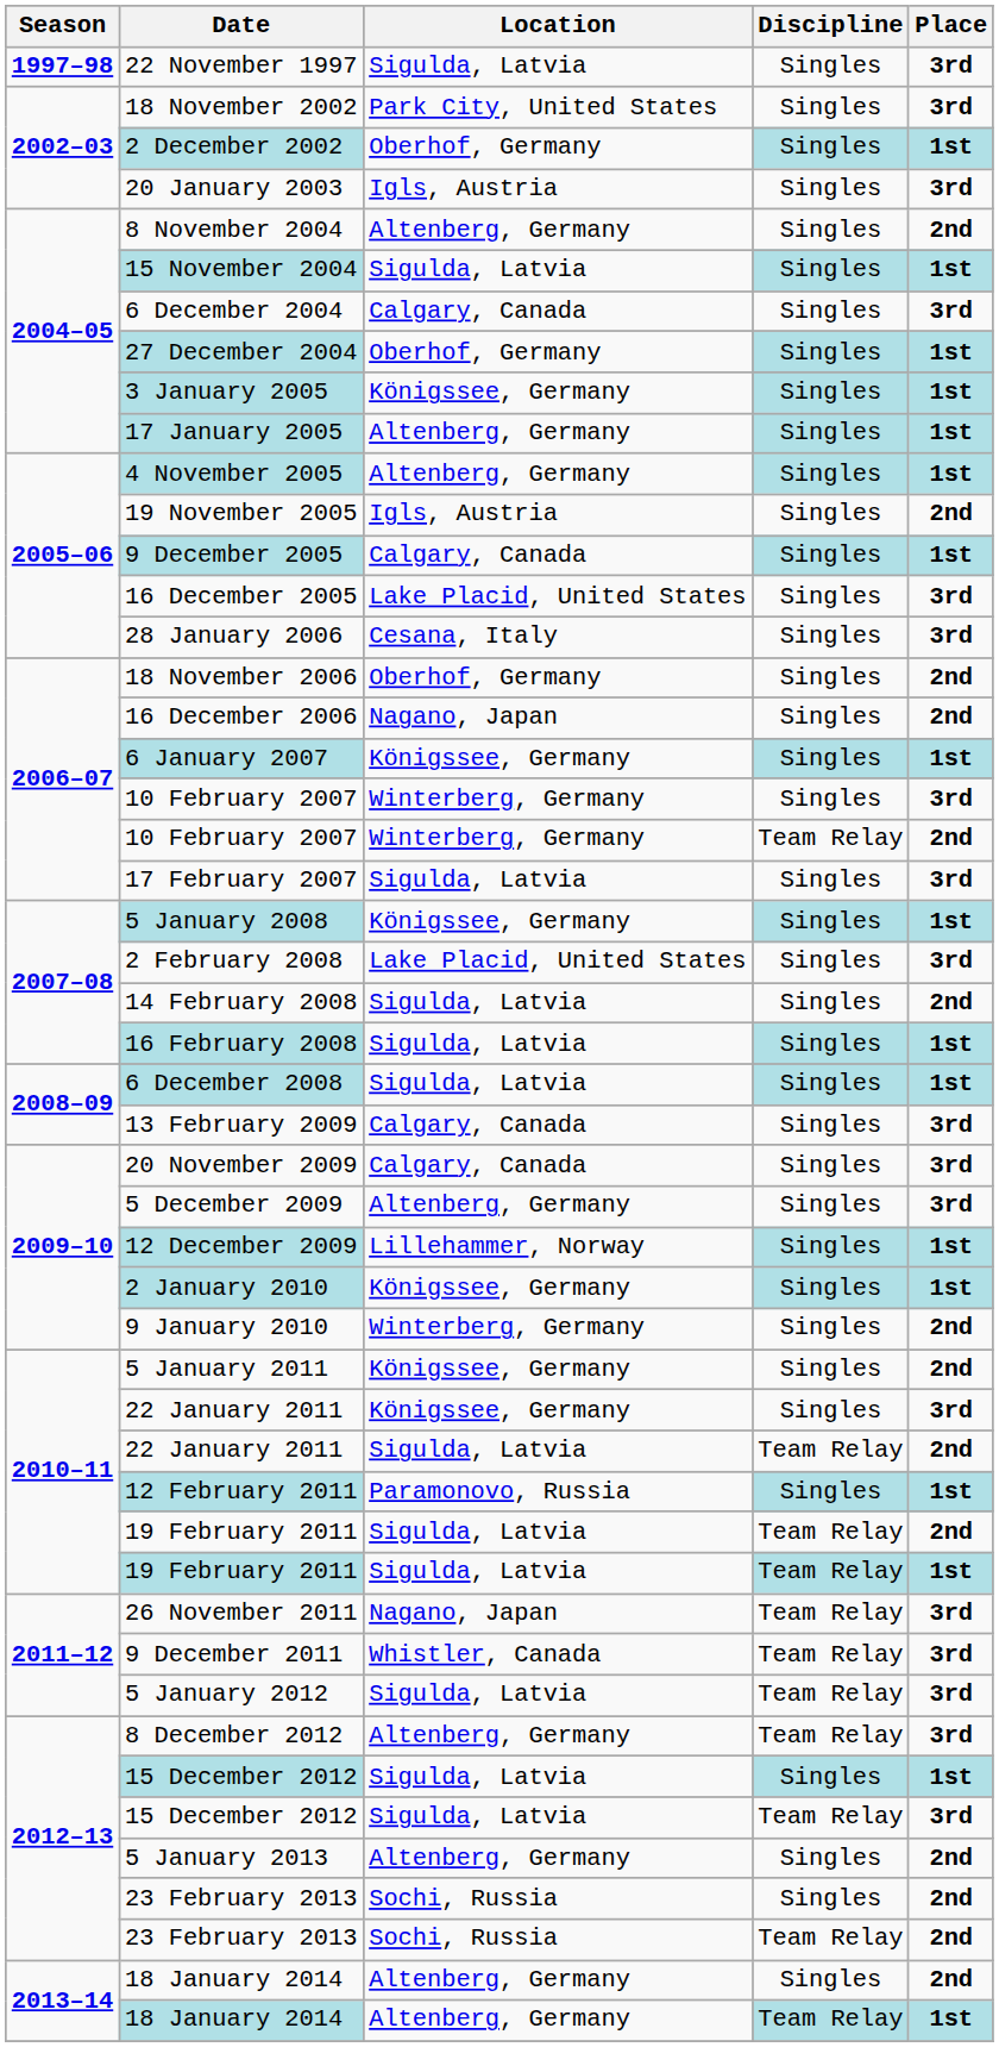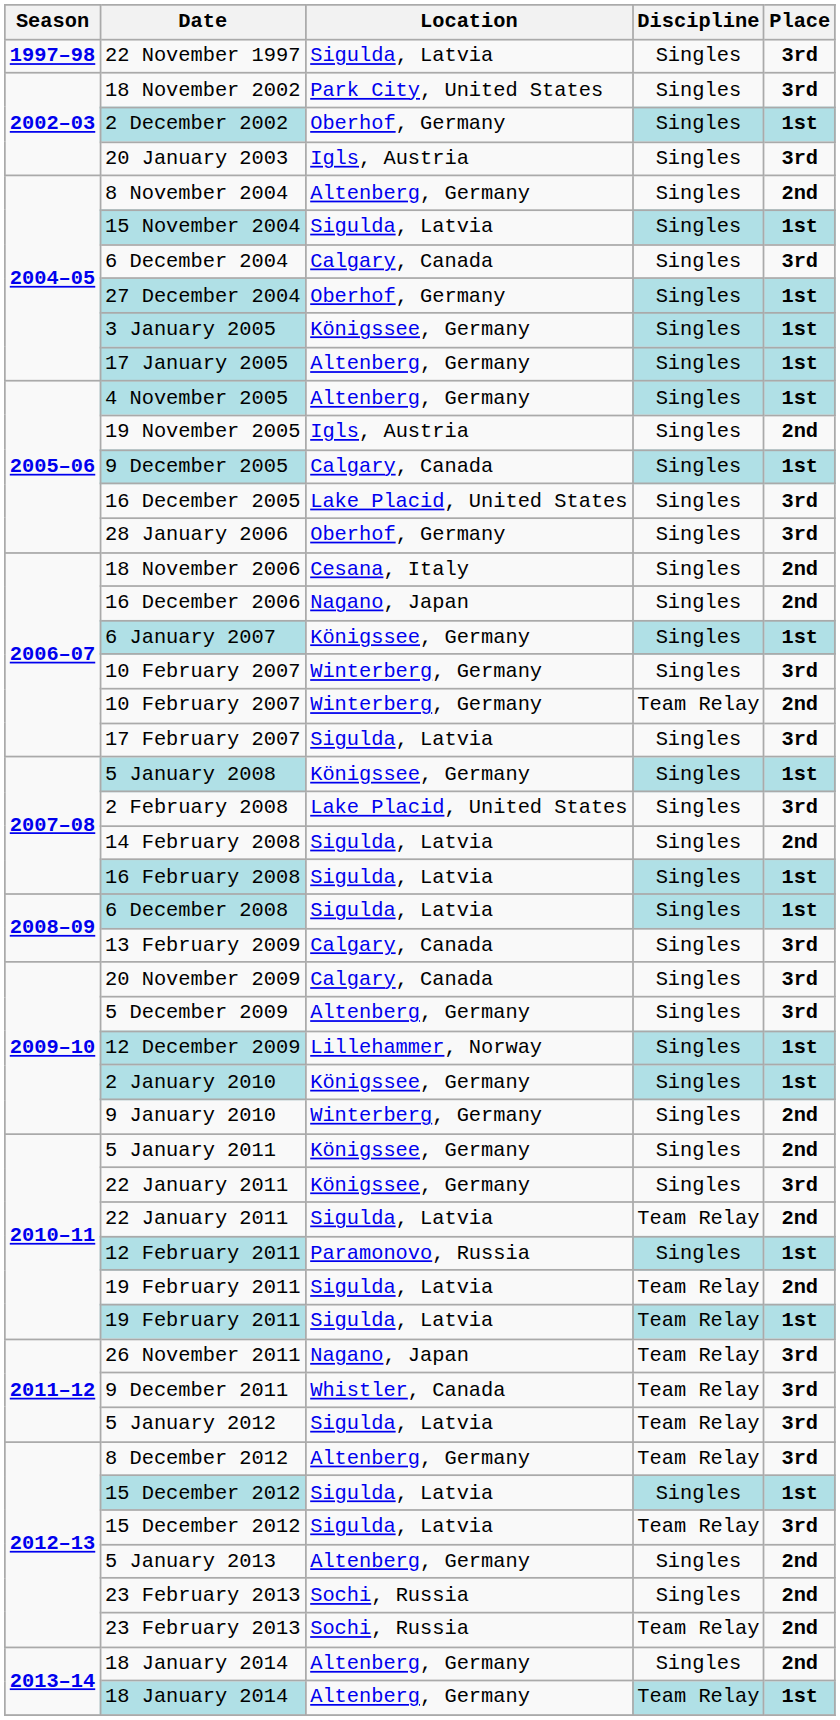28 January 2006 | Location: Cesana, Italy -> Oberhof, Germany
18 November 2006 | Location: Oberhof, Germany -> Cesana, Italy
